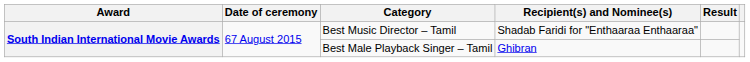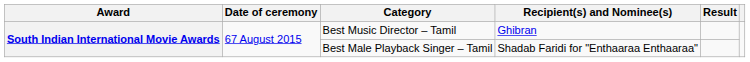Best Music Director – Tamil | Recipient(s) and Nominee(s): Shadab Faridi for "Enthaaraa Enthaaraa" -> Ghibran
Best Male Playback Singer – Tamil | Recipient(s) and Nominee(s): Ghibran -> Shadab Faridi for "Enthaaraa Enthaaraa"
